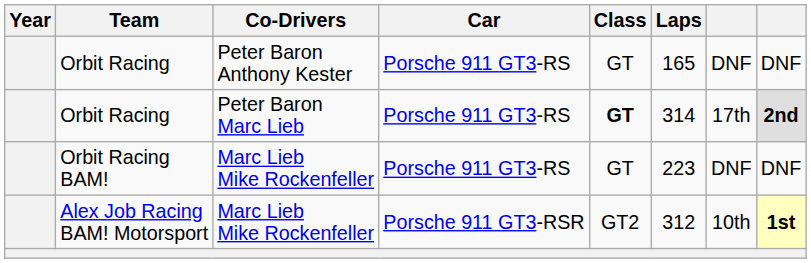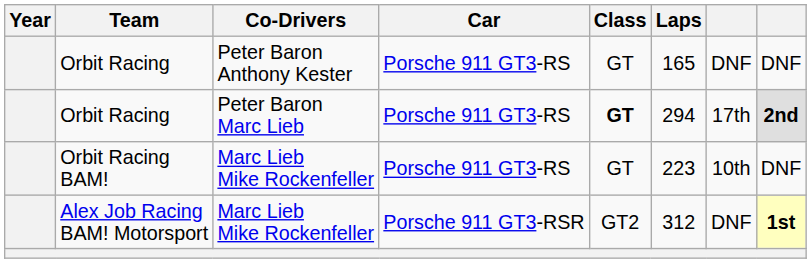Orbit Racing / Peter Baron Marc Lieb | Laps: 314 -> 294
Orbit Racing BAM! | column 7: DNF -> 10th
Alex Job Racing BAM! Motorsport | column 7: 10th -> DNF
